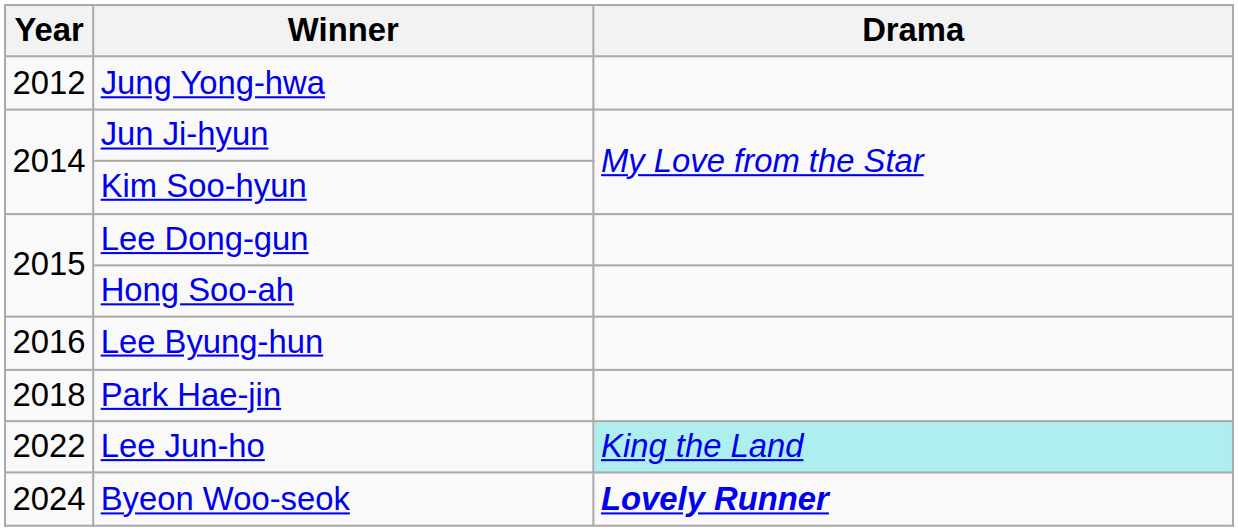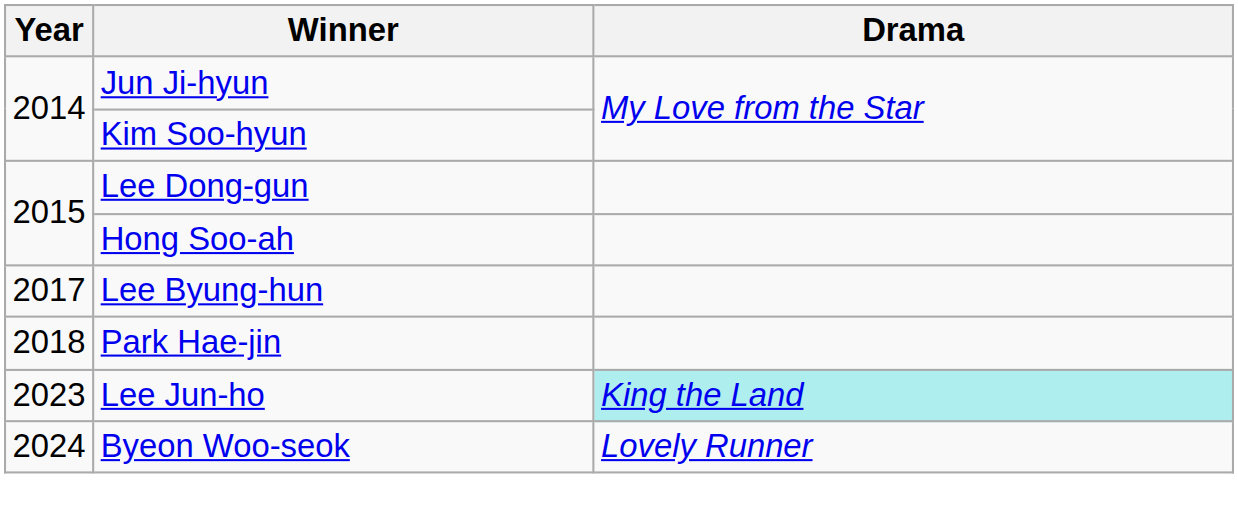- row: 2012 | Jung Yong-hwa
Lee Byung-hun | Year: 2016 -> 2017
Lee Jun-ho | Year: 2022 -> 2023
Byeon Woo-seok | Drama: bold -> normal
